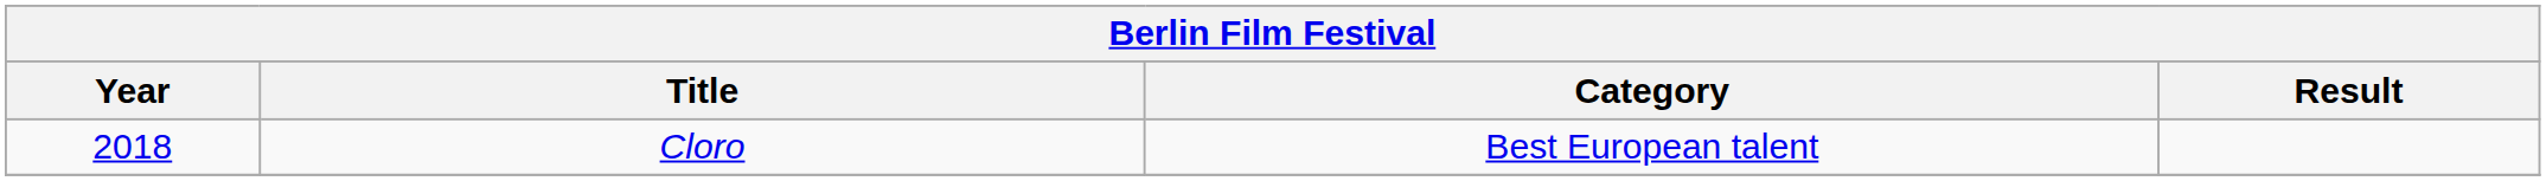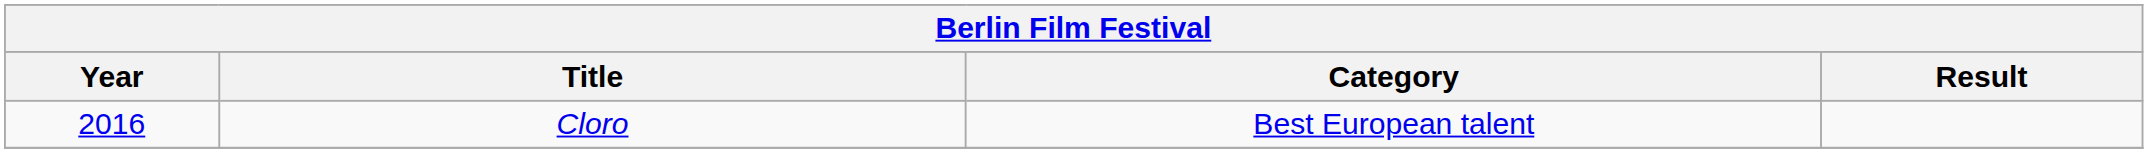Cloro | Year: 2018 -> 2016
